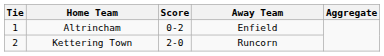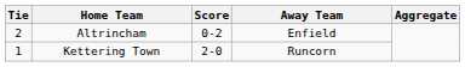Altrincham | Tie: 1 -> 2
Kettering Town | Tie: 2 -> 1
